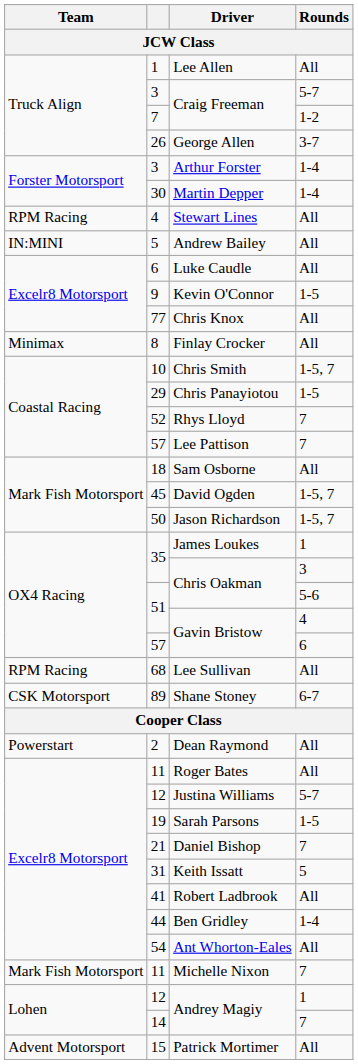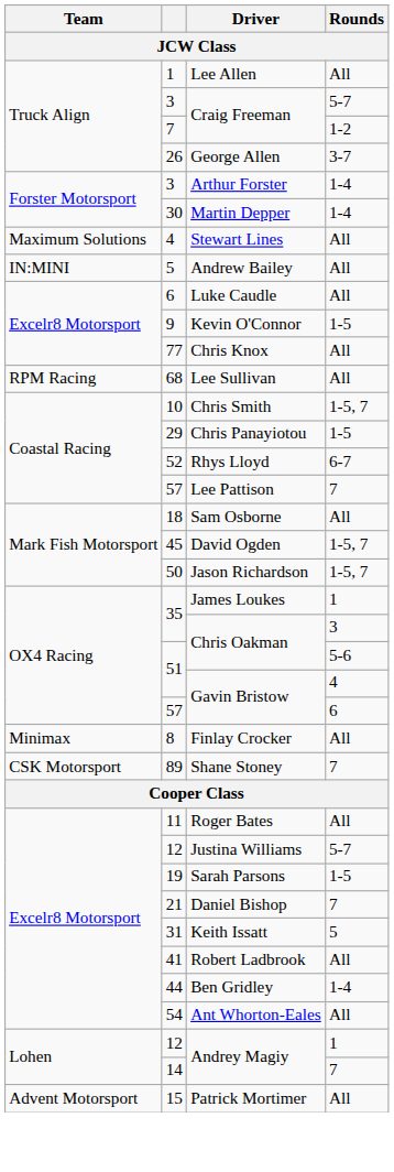Stewart Lines | Team: RPM Racing -> Maximum Solutions
rows swapped: Finlay Crocker <-> Lee Sullivan
Rhys Lloyd | Rounds: 7 -> 6-7
Shane Stoney | Rounds: 6-7 -> 7
- row: Powerstart | 2 | Dean Raymond | All
- row: Mark Fish Motorsport | 11 | Michelle Nixon | 7
